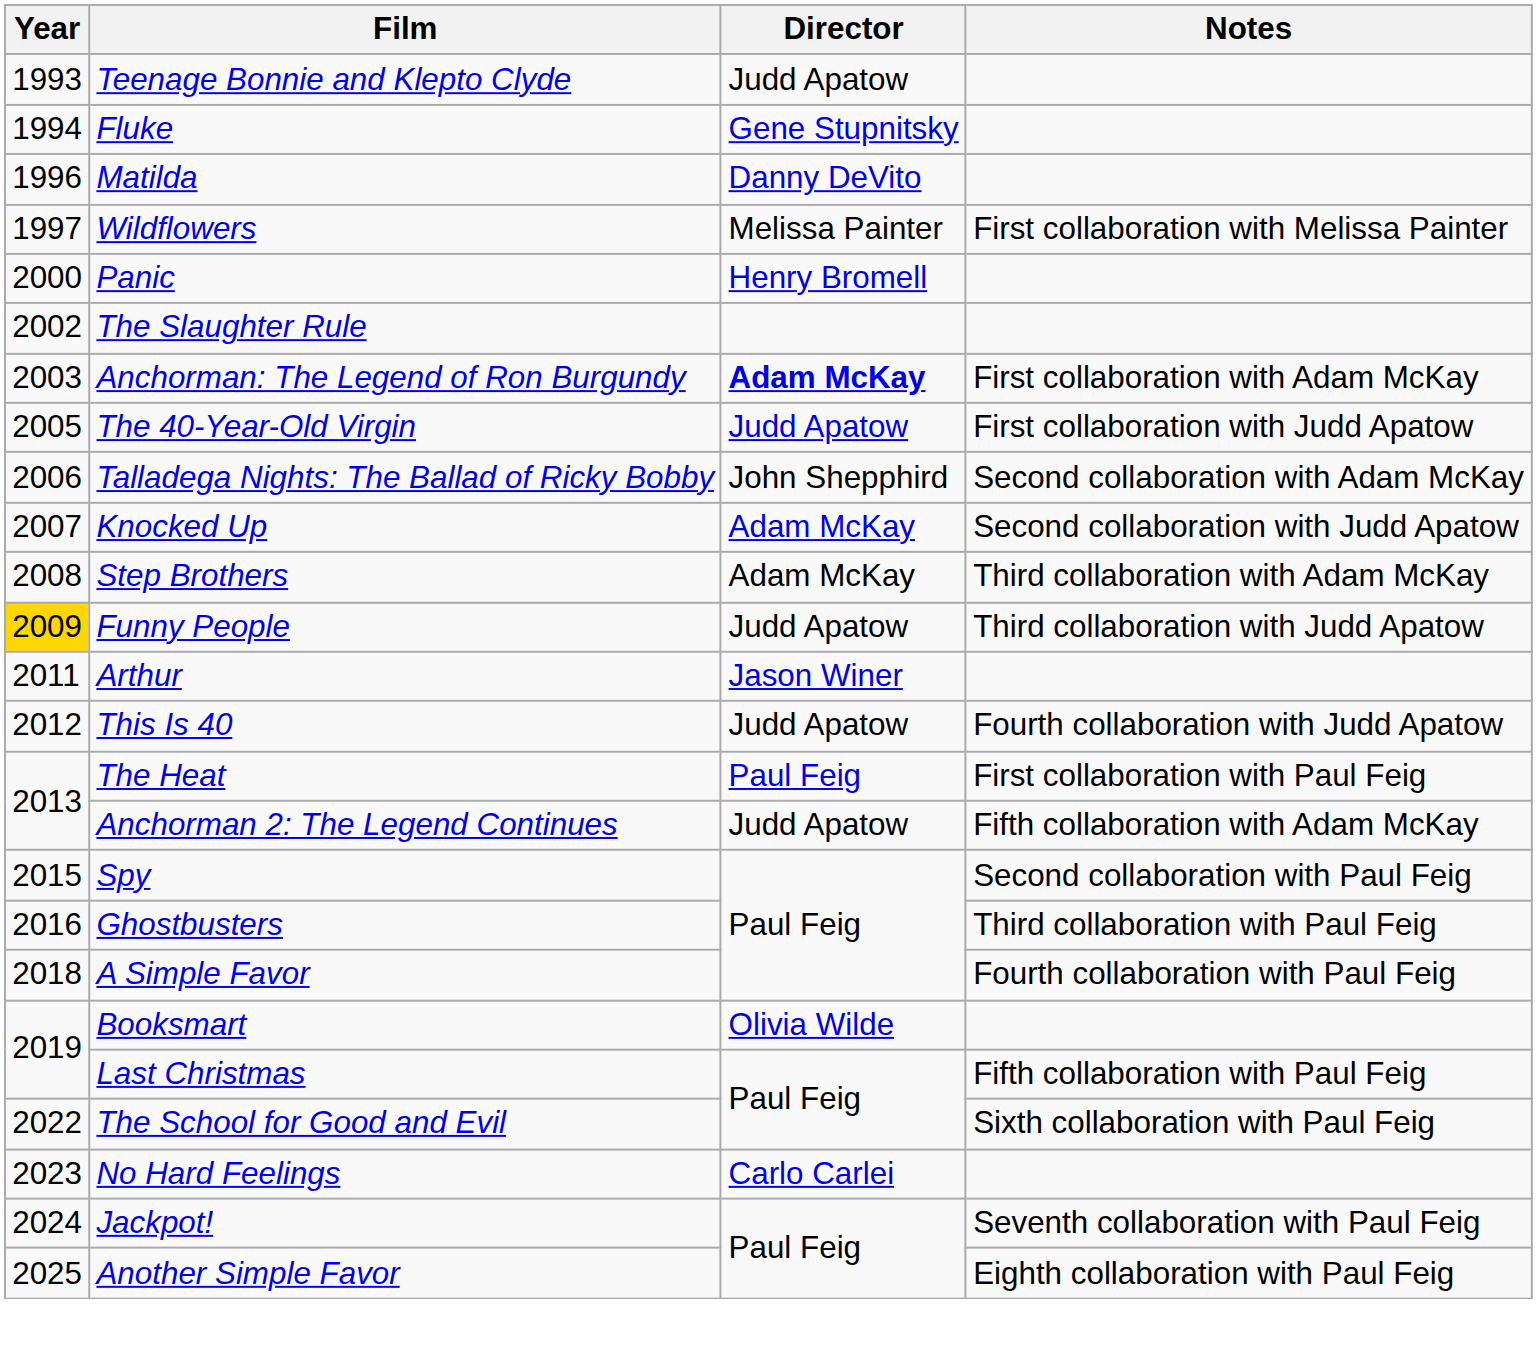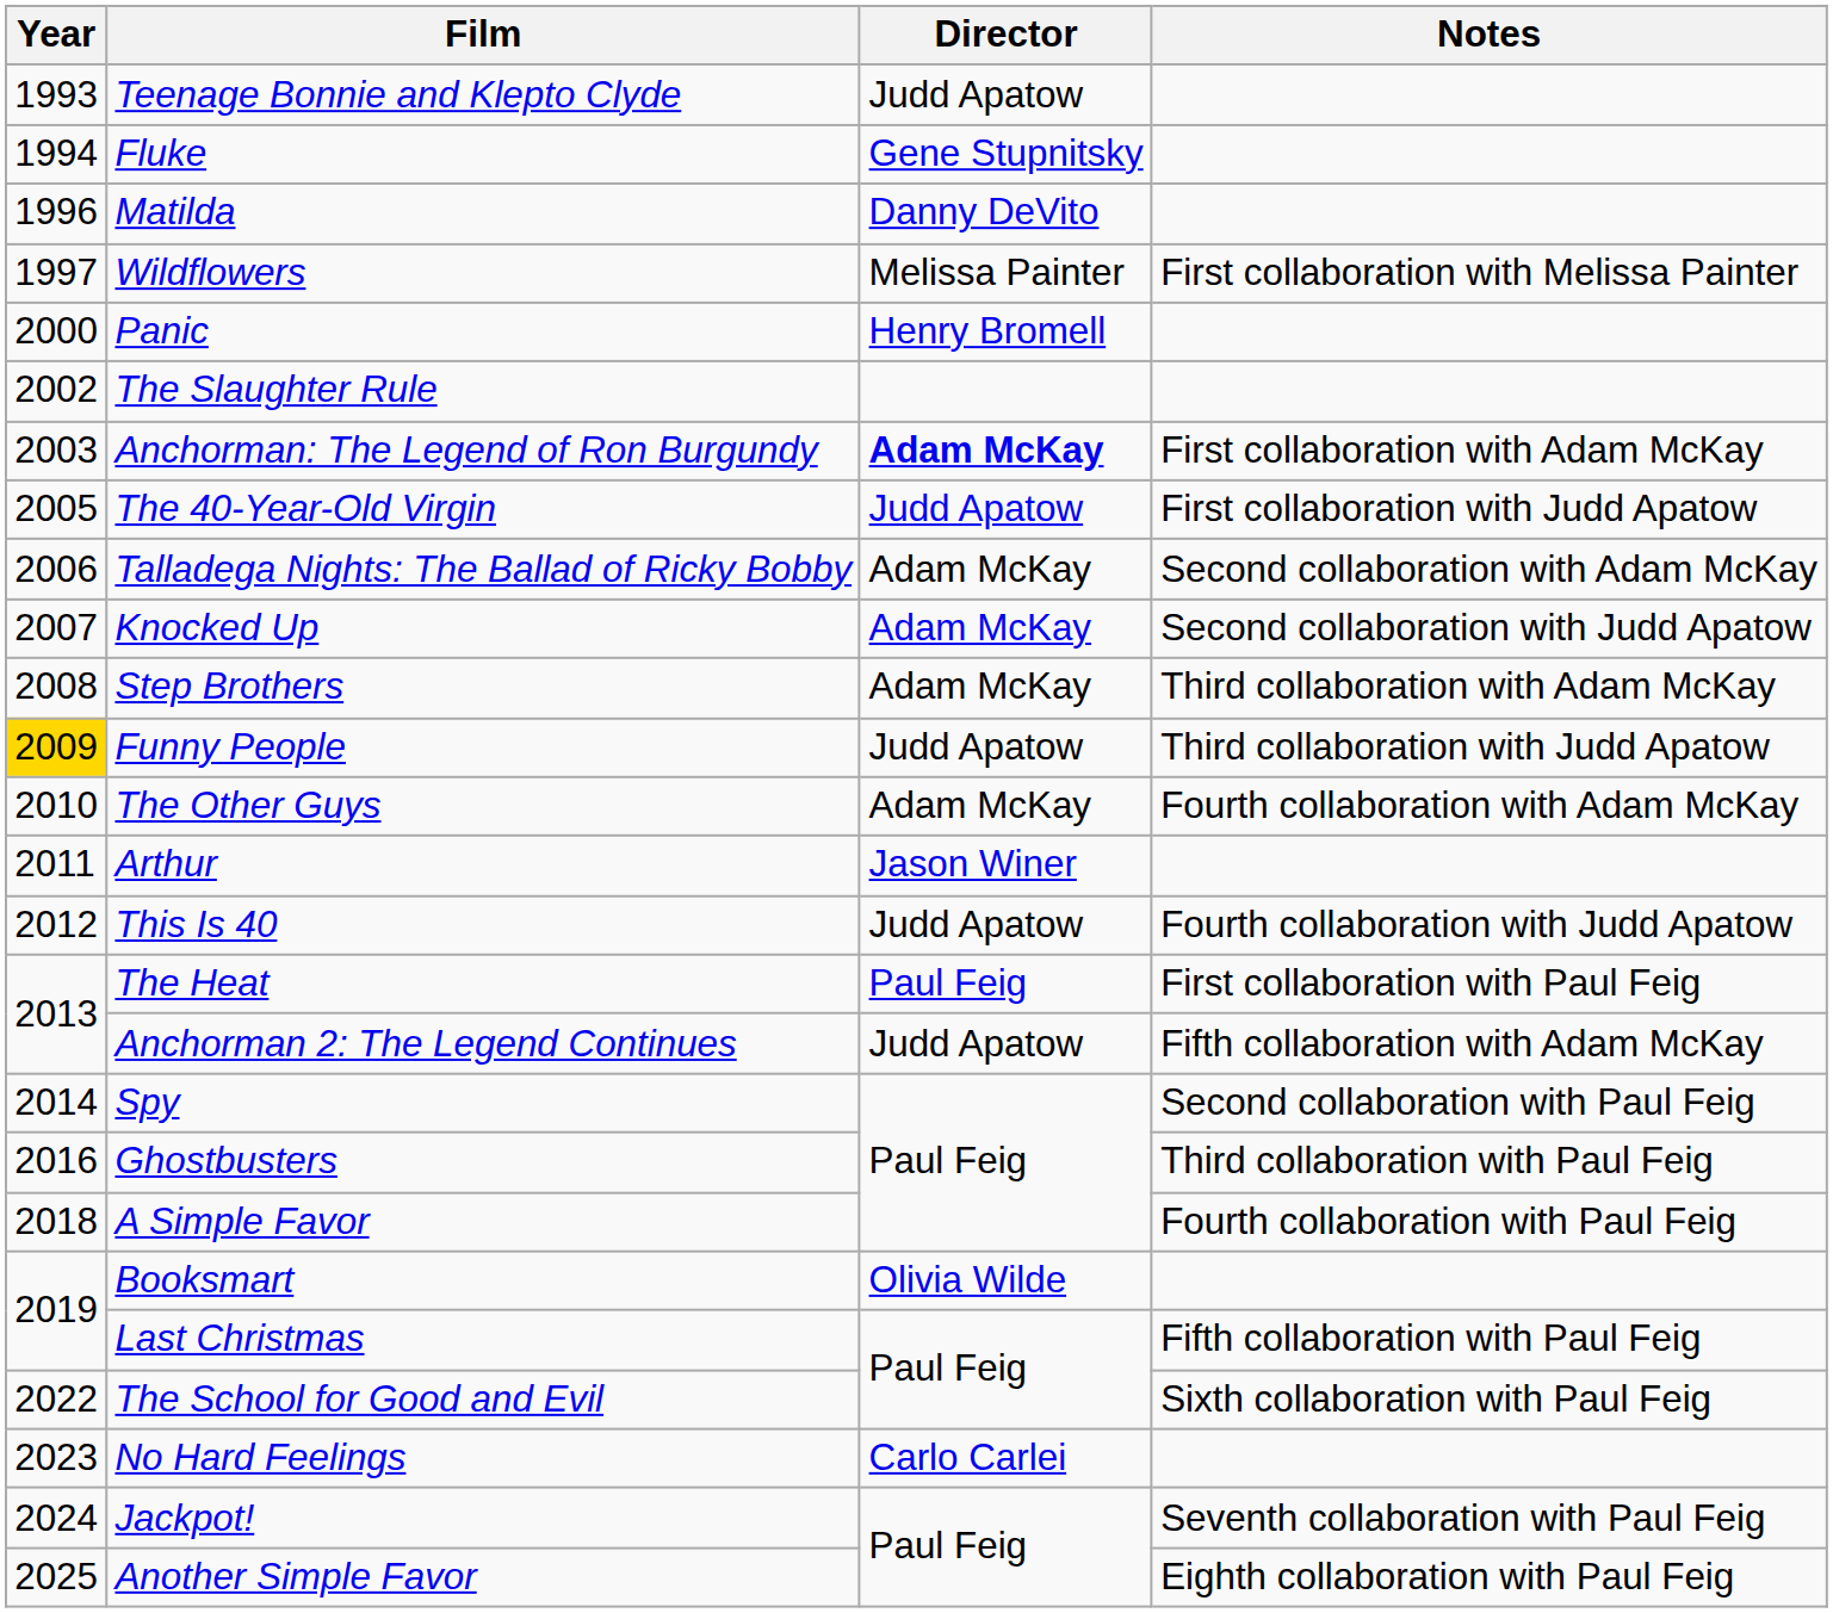Talladega Nights: The Ballad of Ricky Bobby | Director: John Shepphird -> Adam McKay
+ row: 2010 | The Other Guys | Adam McKay | Fourth collaboration with Adam McKay
Spy | Year: 2015 -> 2014
